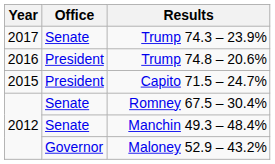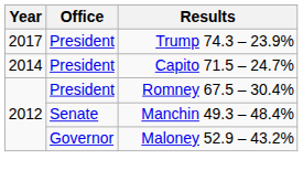Trump 74.3 – 23.9% | Office: Senate -> President
- row: 2016 | President | Trump 74.8 – 20.6%
Capito 71.5 – 24.7% | Year: 2015 -> 2014
Romney 67.5 – 30.4% | Office: Senate -> President
